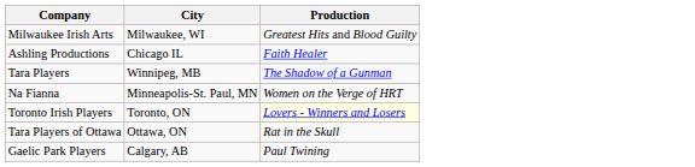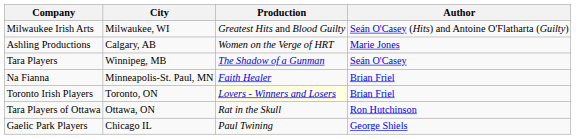+ column: Author | Seán O'Casey (Hits) and Antoine O'Flatharta (Guilty) | Marie Jones | Seán O'Casey | Brian Friel | Brian Friel | Ron Hutchinson | George Shiels
Ashling Productions | City: Chicago IL -> Calgary, AB
Ashling Productions | Production: Faith Healer -> Women on the Verge of HRT
Na Fianna | Production: Women on the Verge of HRT -> Faith Healer
Gaelic Park Players | City: Calgary, AB -> Chicago IL
